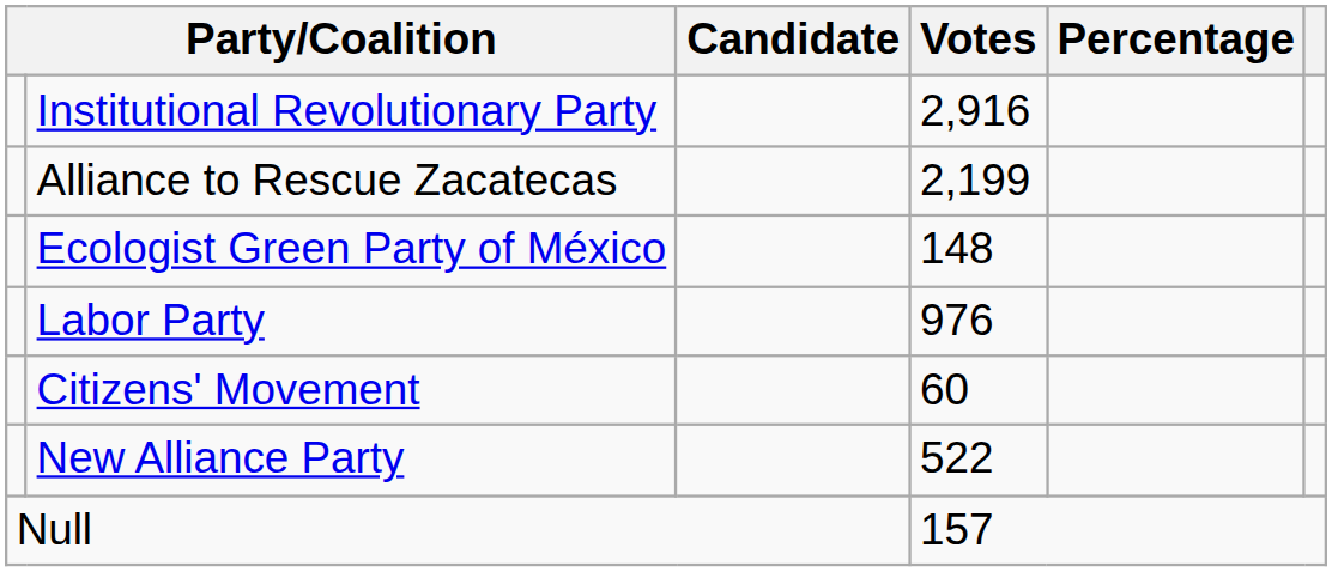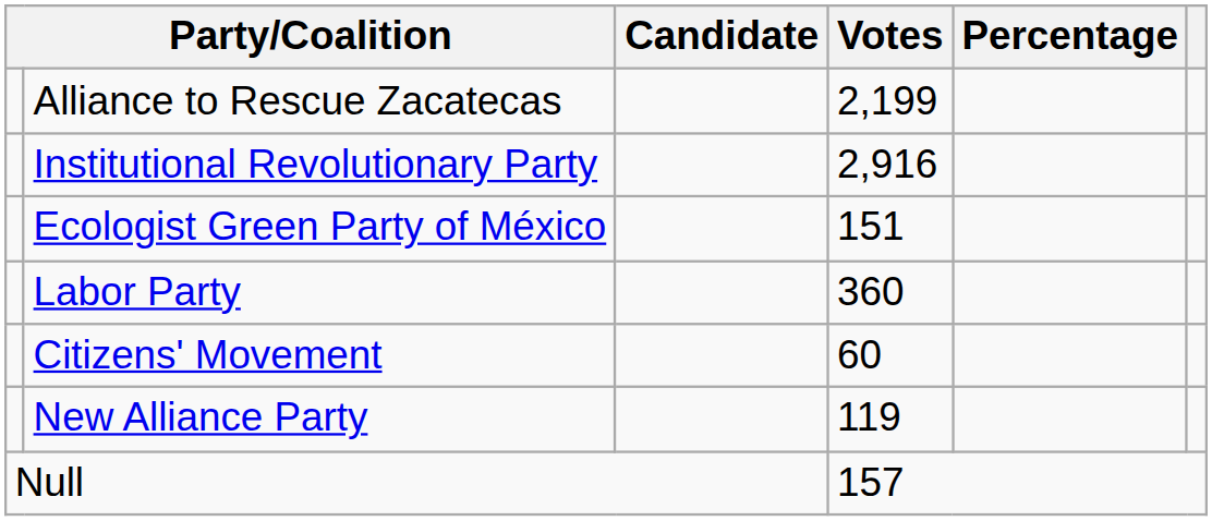rows swapped: Alliance to Rescue Zacatecas <-> Institutional Revolutionary Party
Ecologist Green Party of México | Votes: 148 -> 151
Labor Party | Votes: 976 -> 360
New Alliance Party | Votes: 522 -> 119
